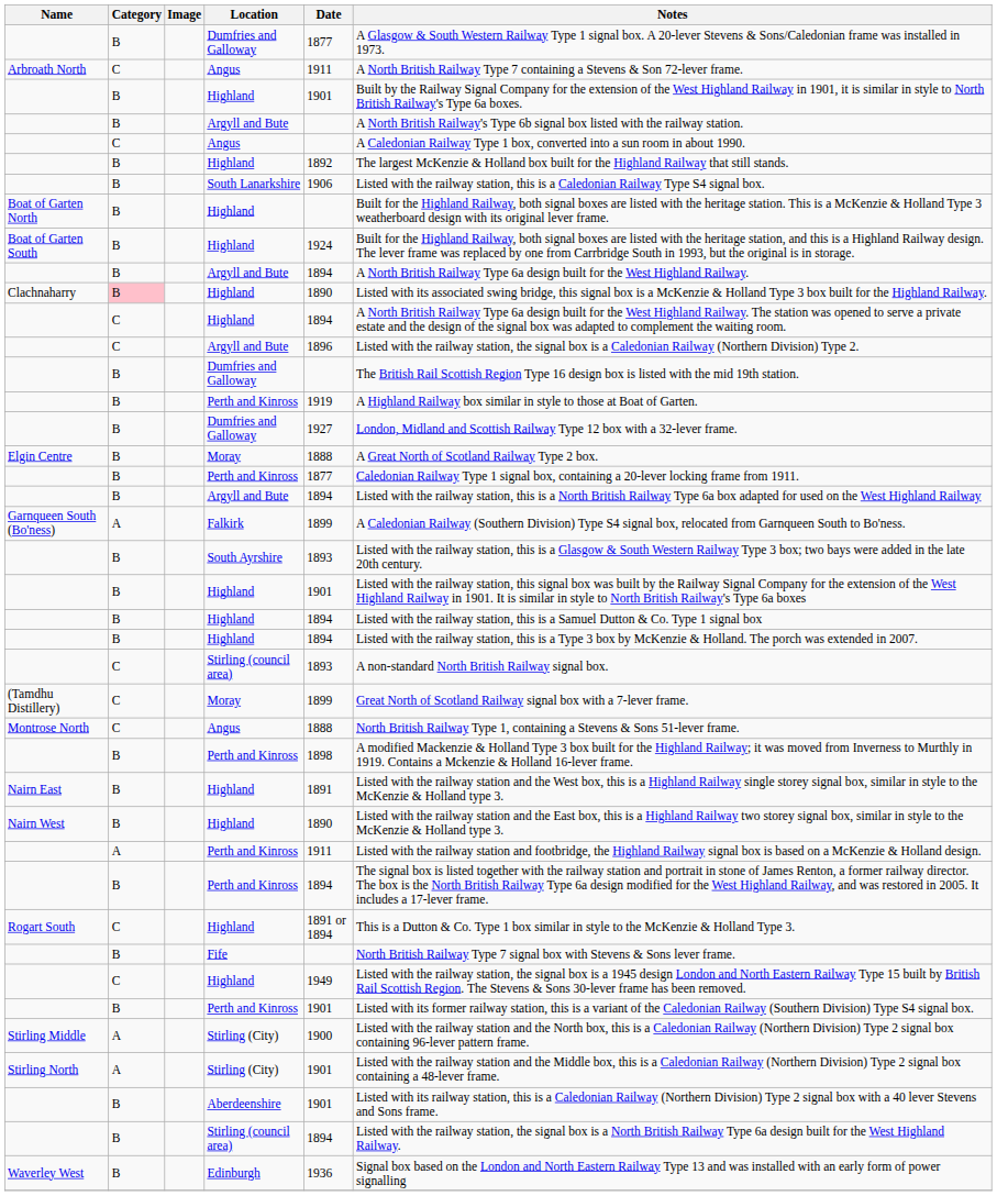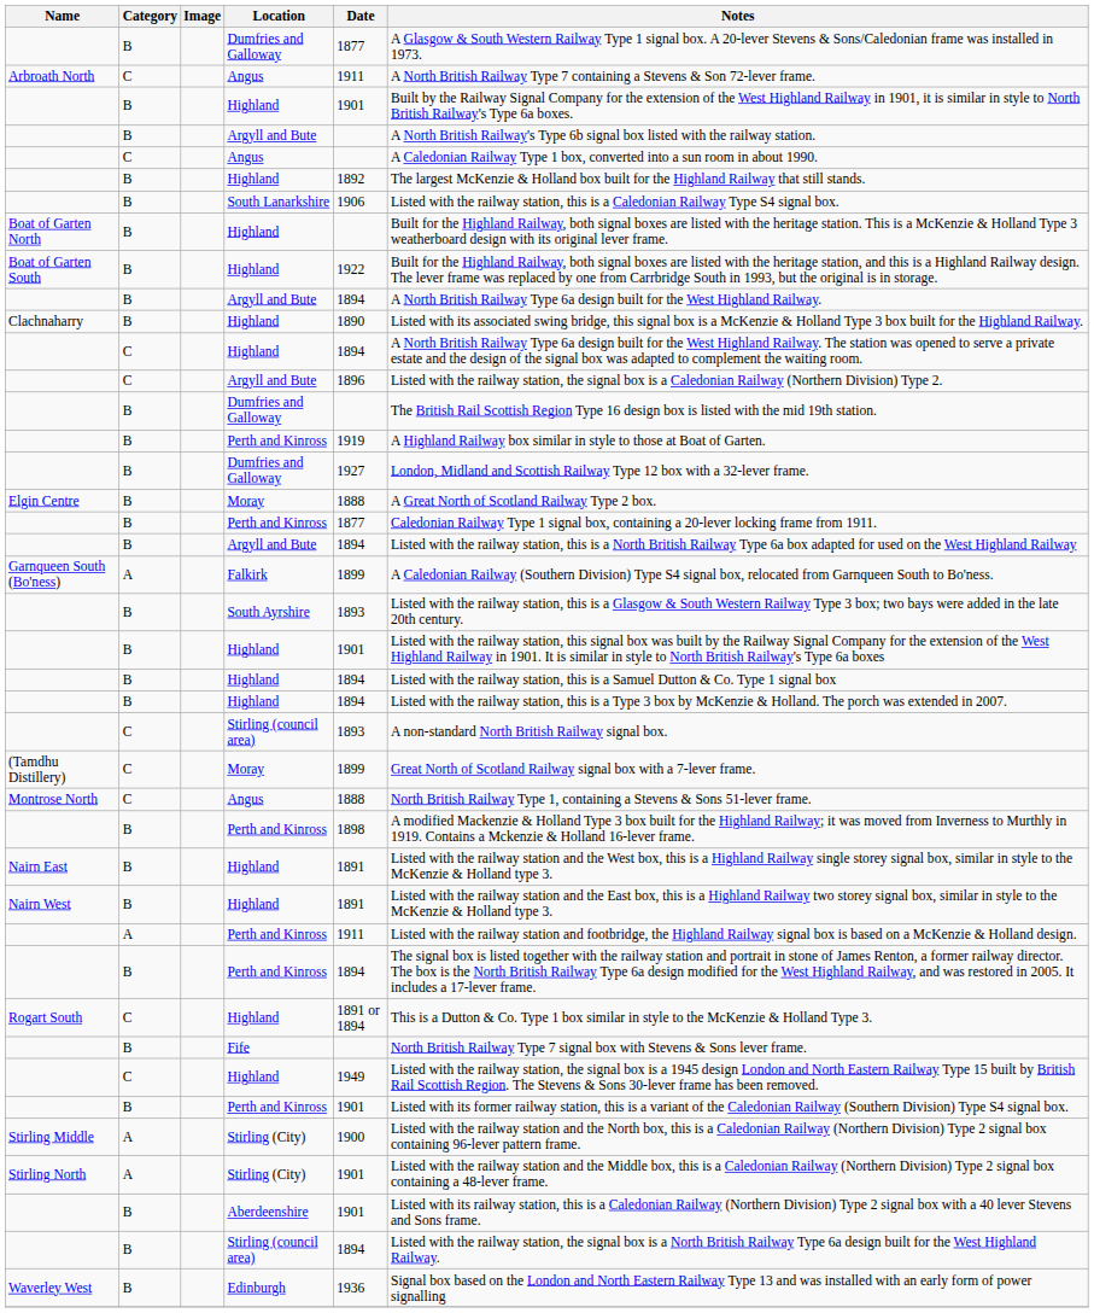Boat of Garten South | Date: 1924 -> 1922
Clachnaharry | Category: pink background -> no background
Nairn West | Date: 1890 -> 1891
